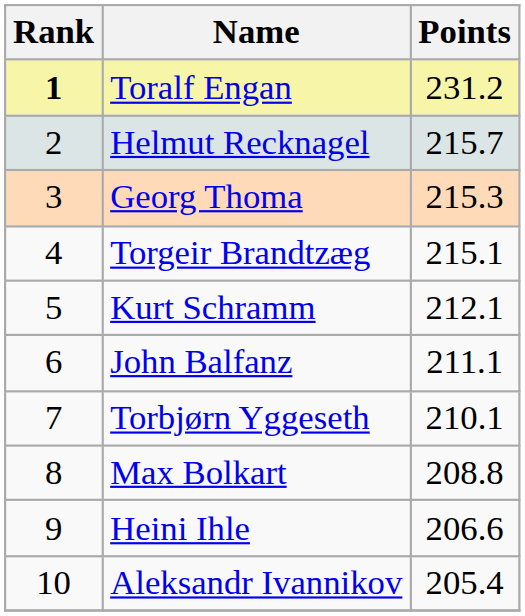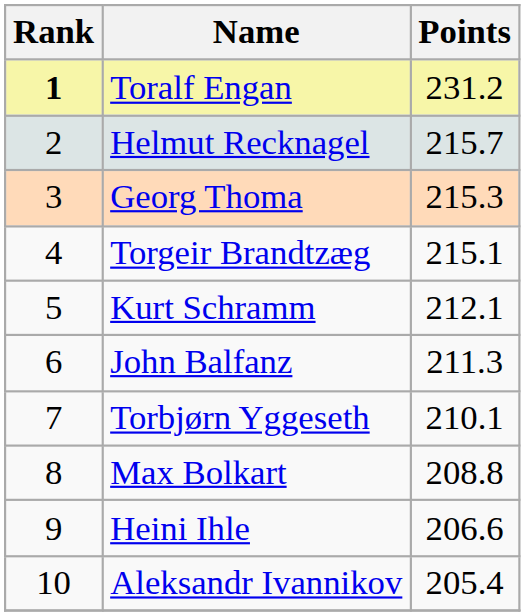John Balfanz | Points: 211.1 -> 211.3
